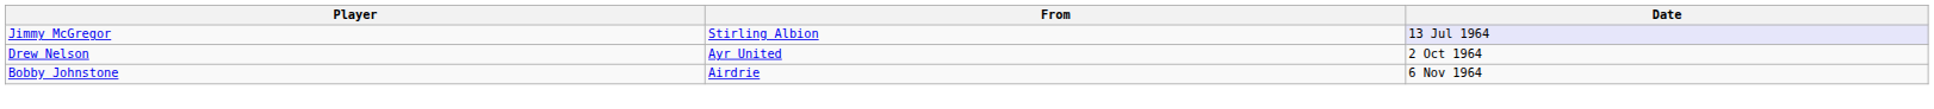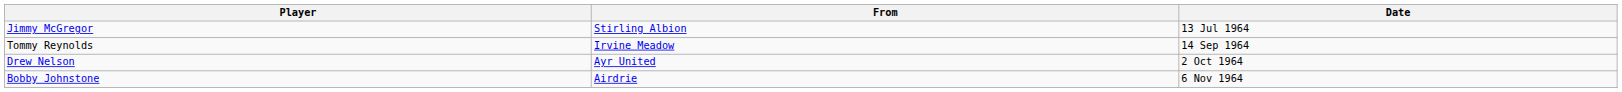Jimmy McGregor | Date: lavender background -> no background
+ row: Tommy Reynolds | Irvine Meadow | 14 Sep 1964
